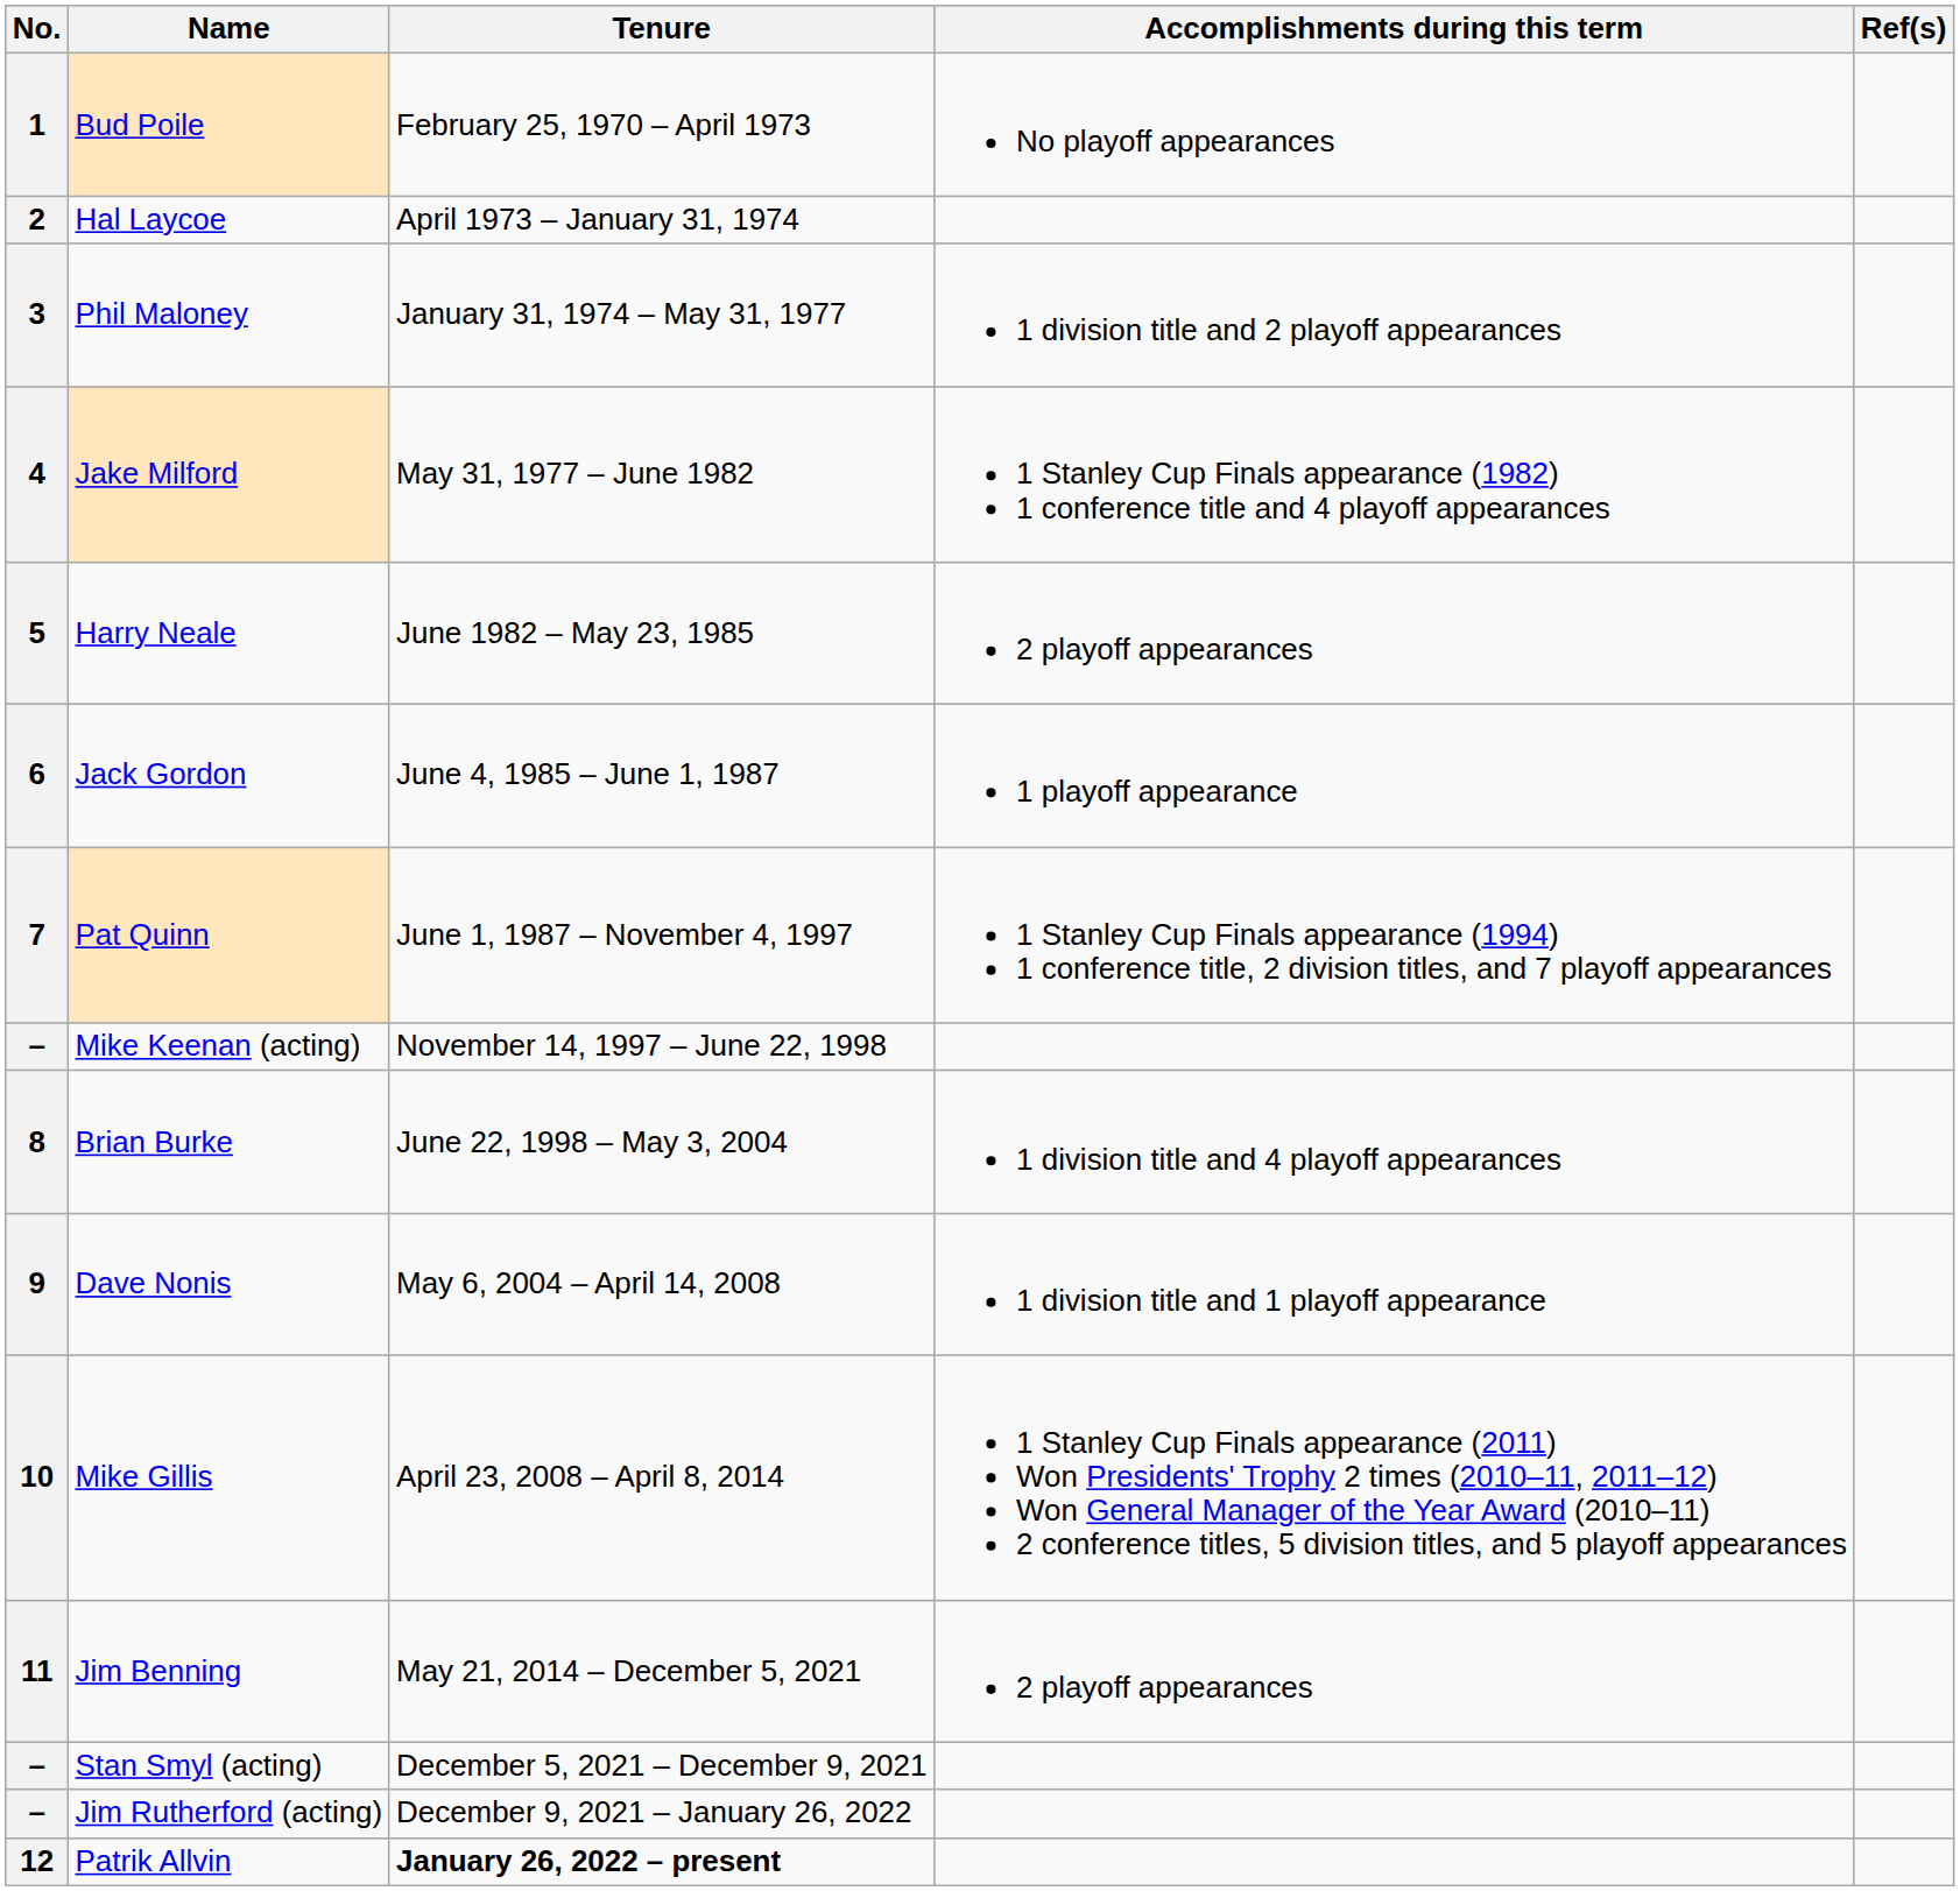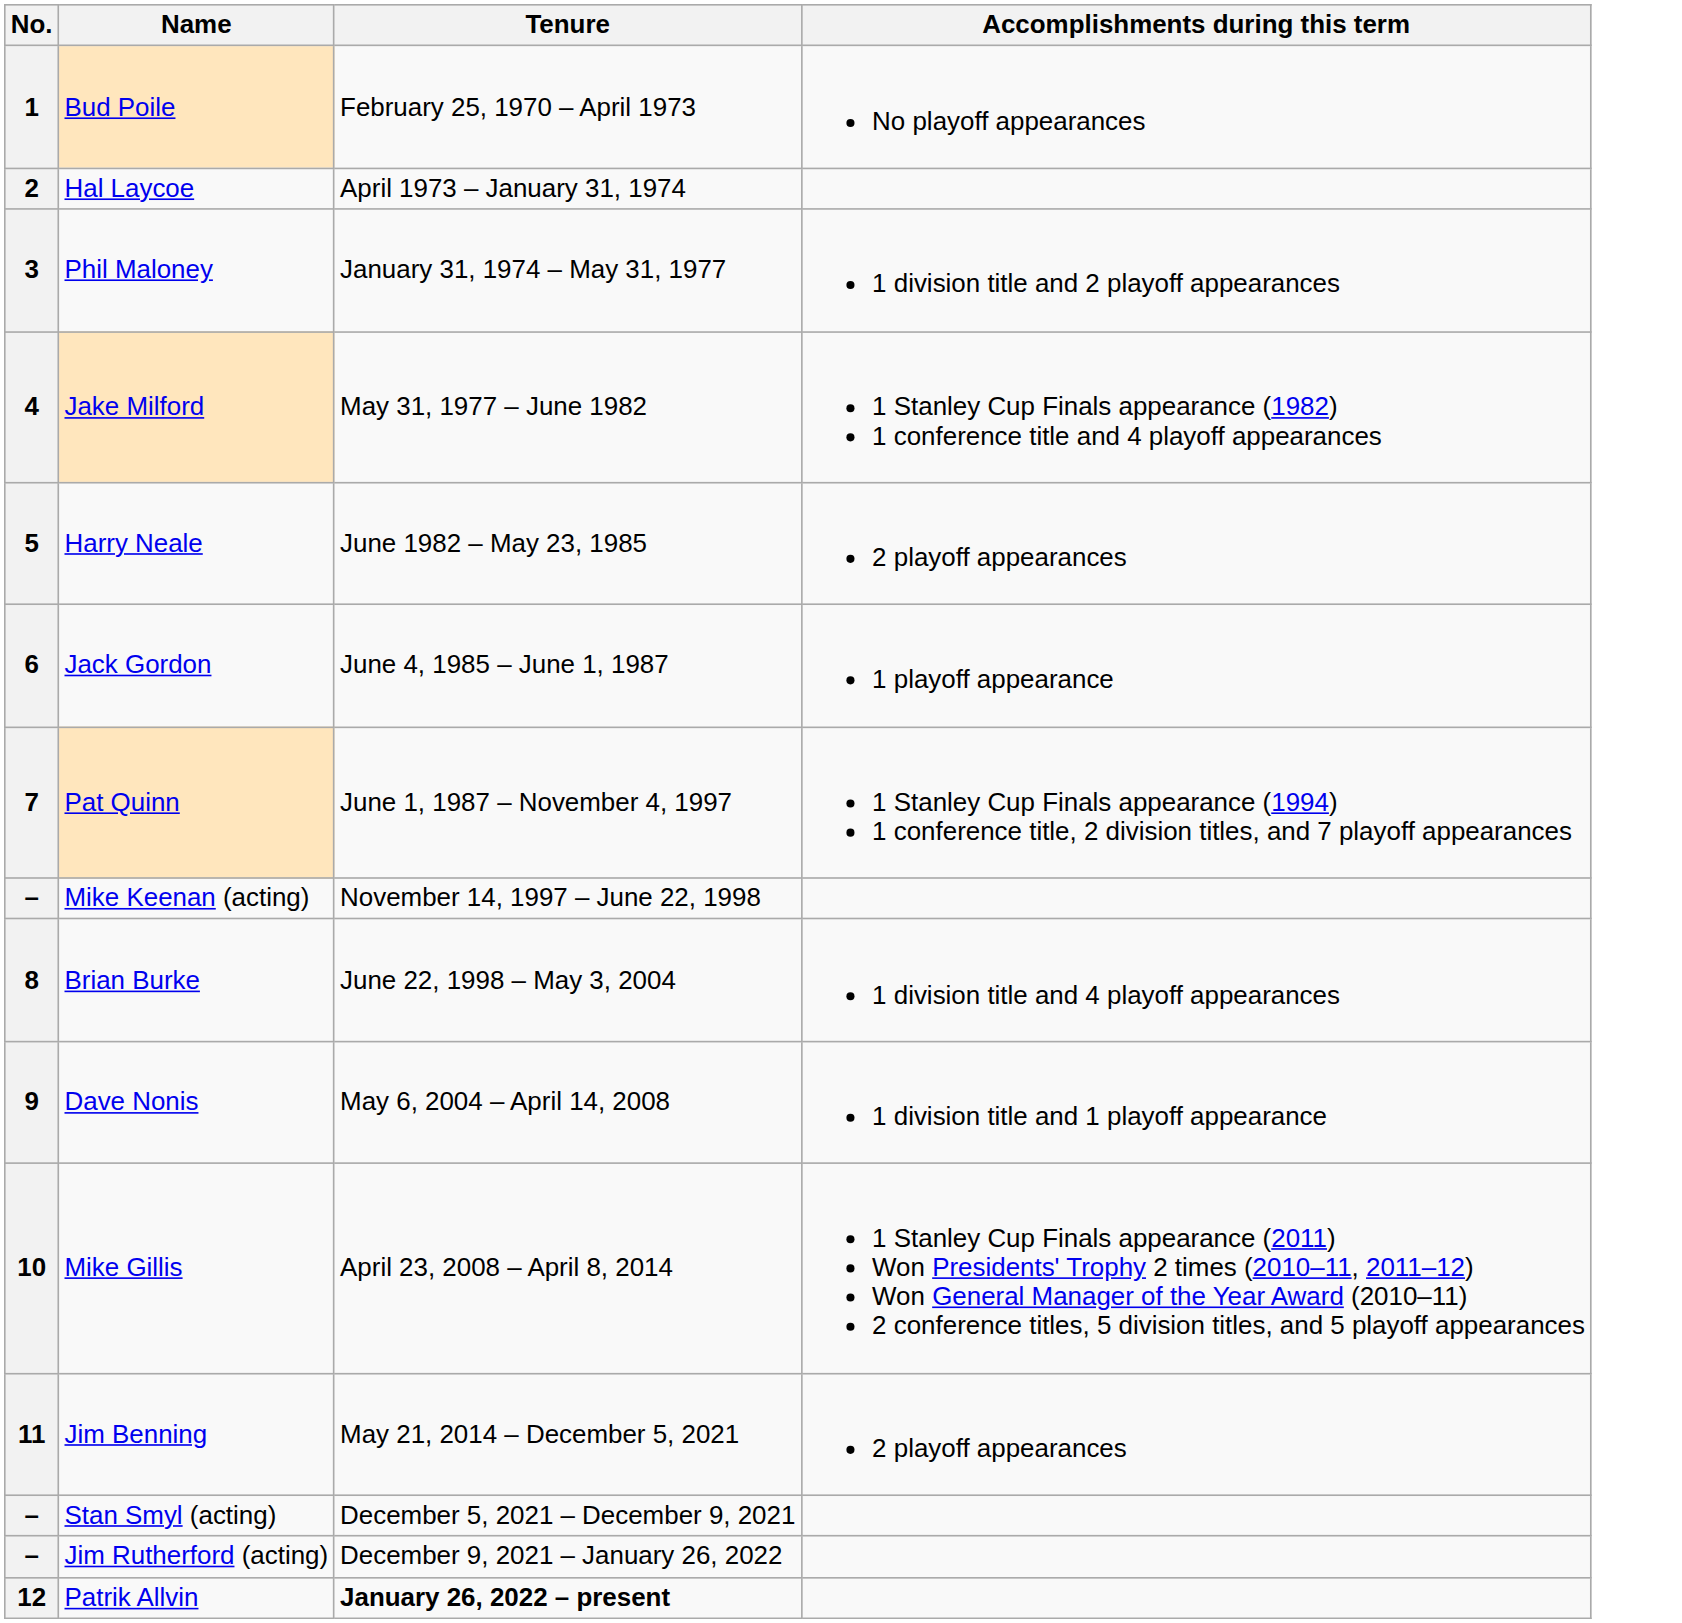- column: Ref(s)
